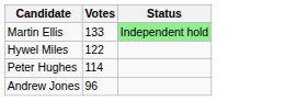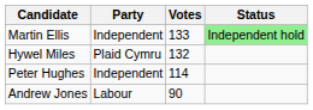+ column: Party | Independent | Plaid Cymru | Independent | Labour
Hywel Miles | Votes: 122 -> 132
Andrew Jones | Votes: 96 -> 90
